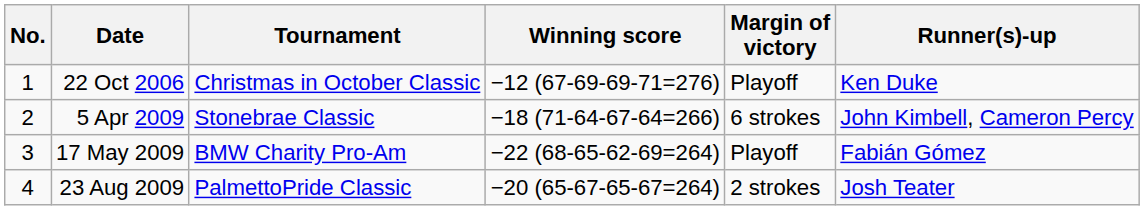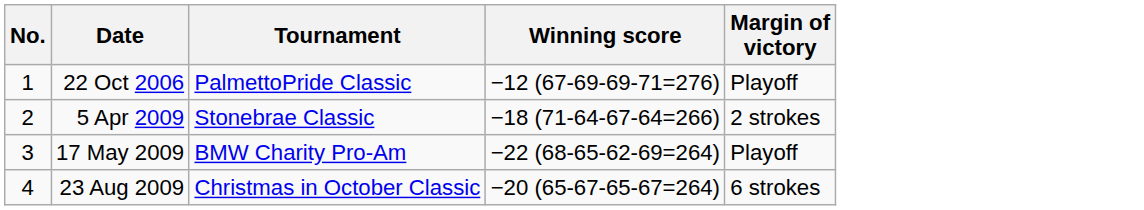- column: Runner(s)-up | Ken Duke | John Kimbell, Cameron Percy | Fabián Gómez | Josh Teater
22 Oct 2006 | Tournament: Christmas in October Classic -> PalmettoPride Classic
5 Apr 2009 | Margin of victory: 6 strokes -> 2 strokes
23 Aug 2009 | Tournament: PalmettoPride Classic -> Christmas in October Classic
23 Aug 2009 | Margin of victory: 2 strokes -> 6 strokes
